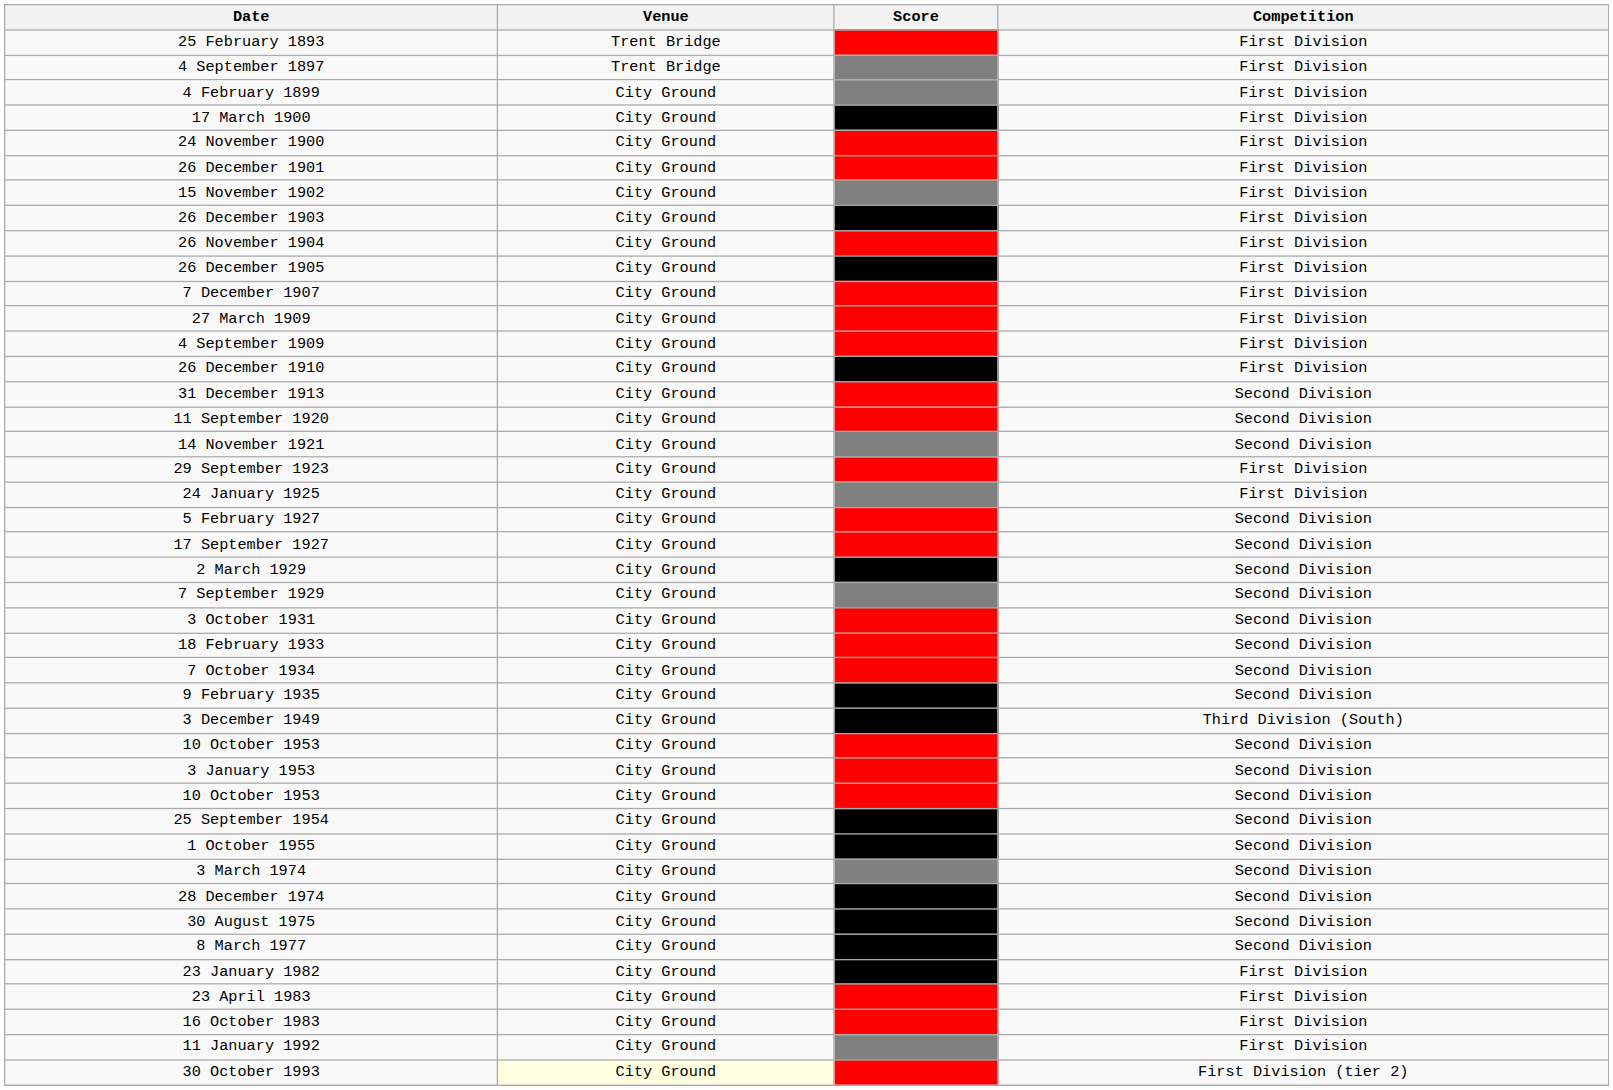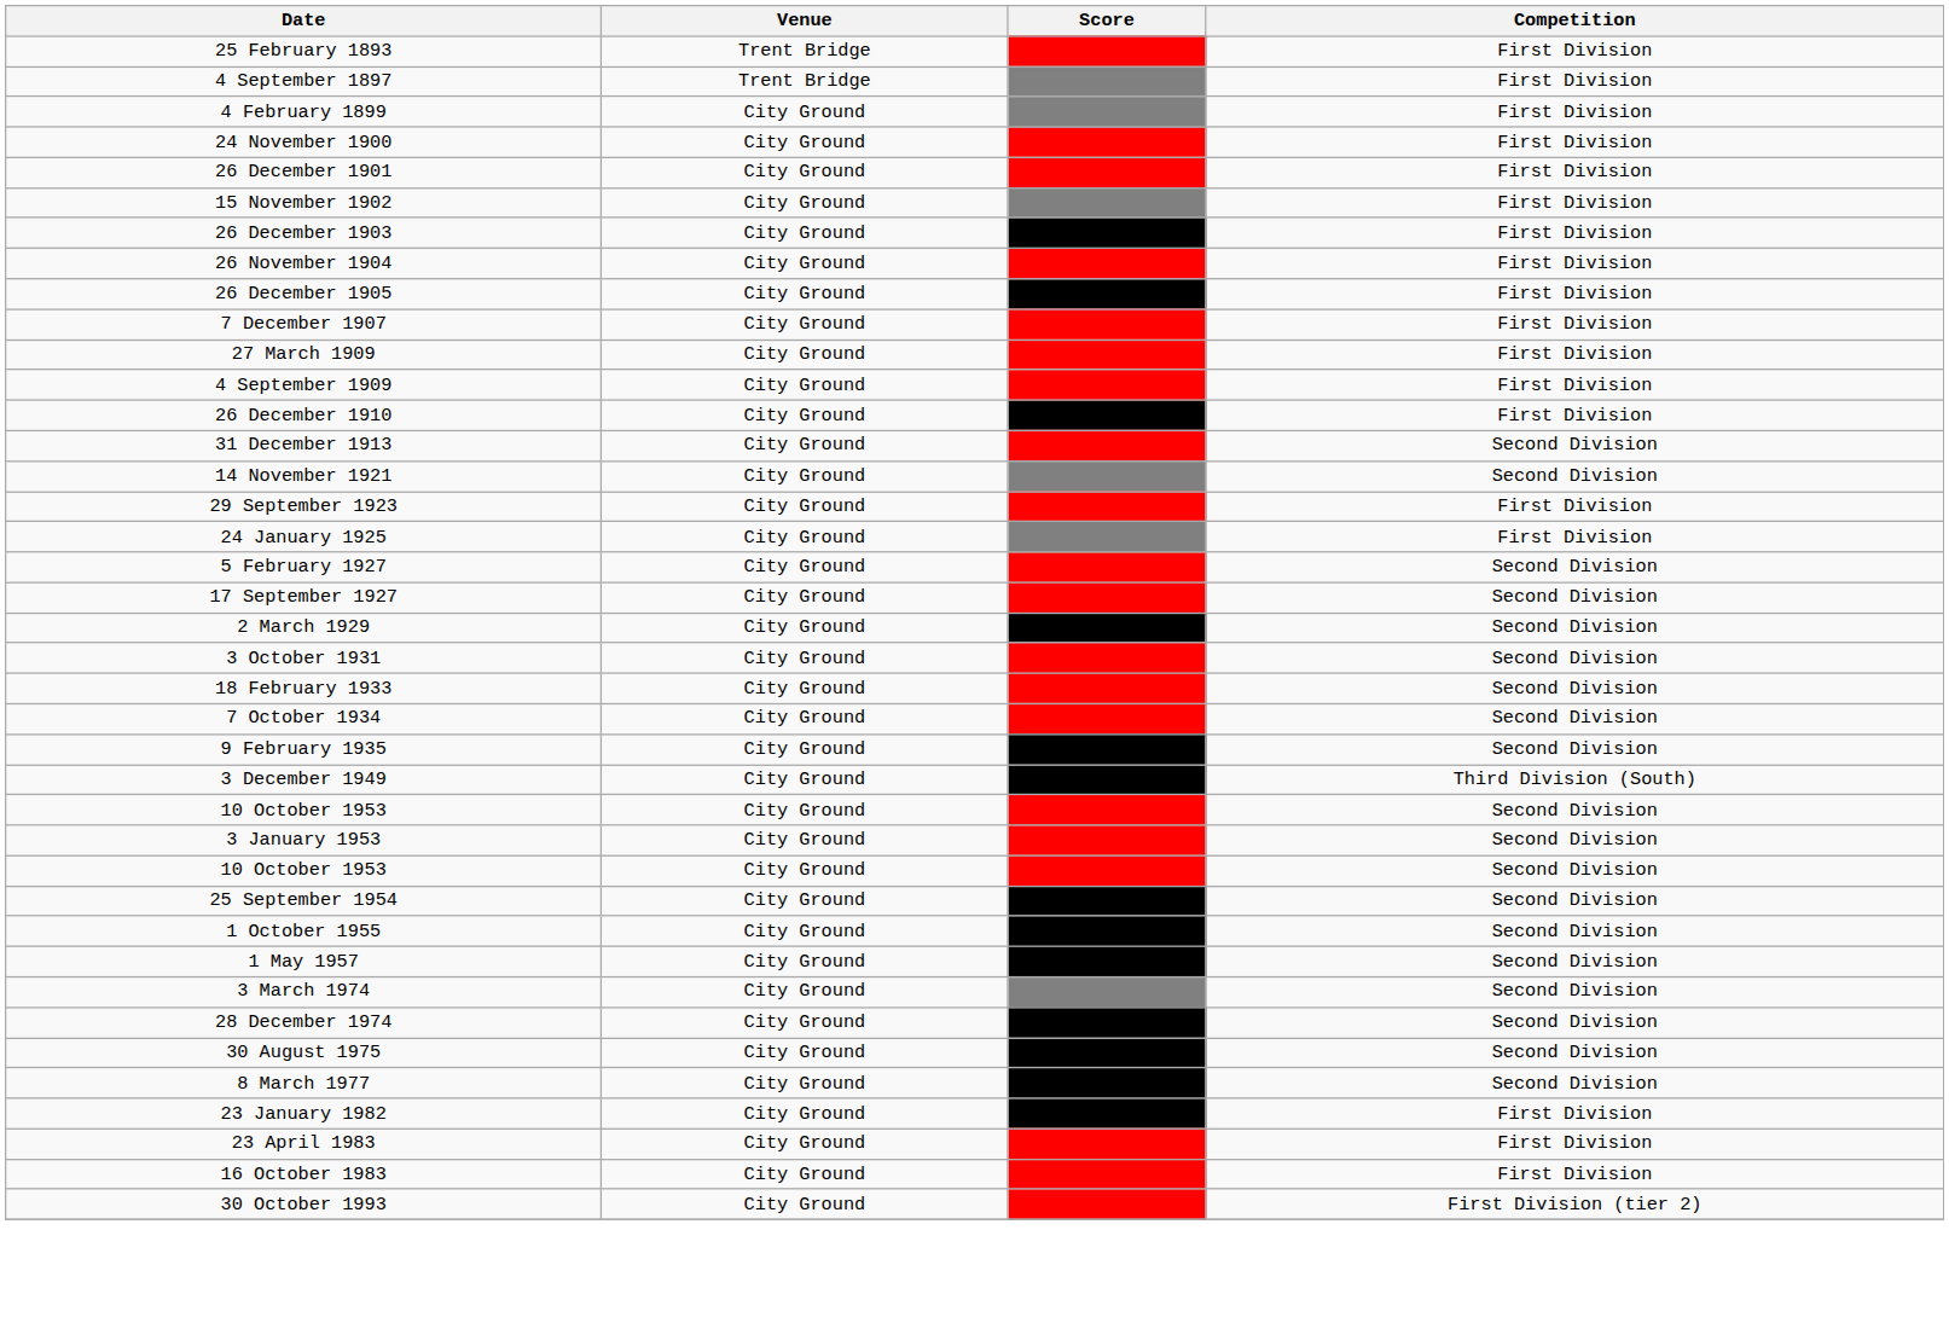- row: 17 March 1900 | City Ground | First Division
- row: 11 September 1920 | City Ground | Second Division
- row: 7 September 1929 | City Ground | Second Division
+ row: 1 May 1957 | City Ground | Second Division
- row: 11 January 1992 | City Ground | First Division
30 October 1993 | Venue: lightyellow background -> no background
